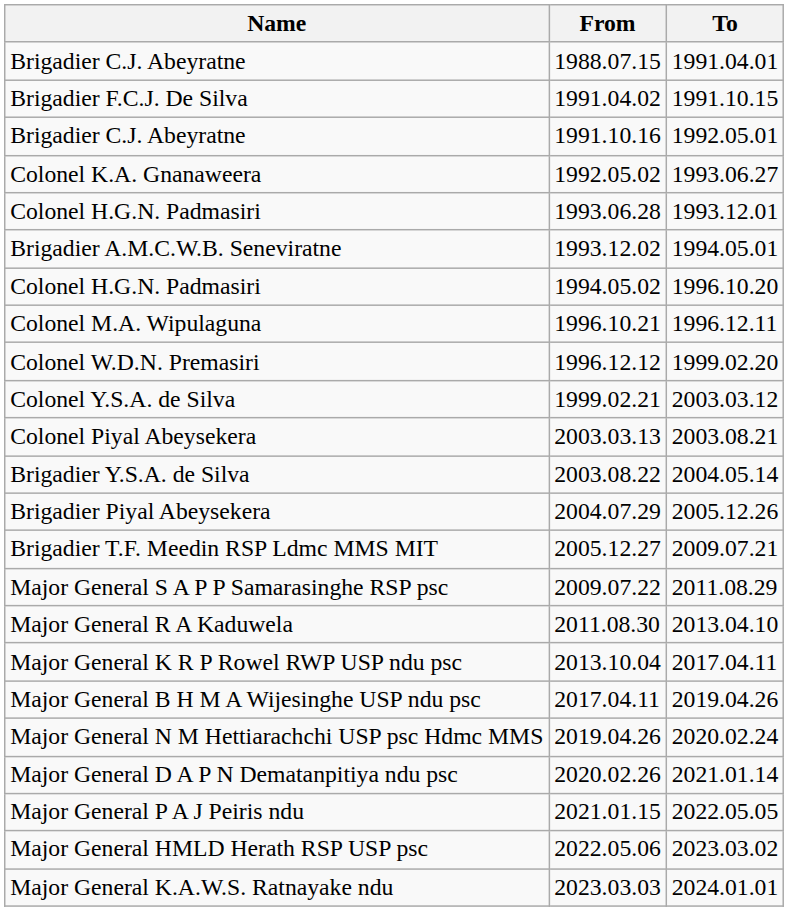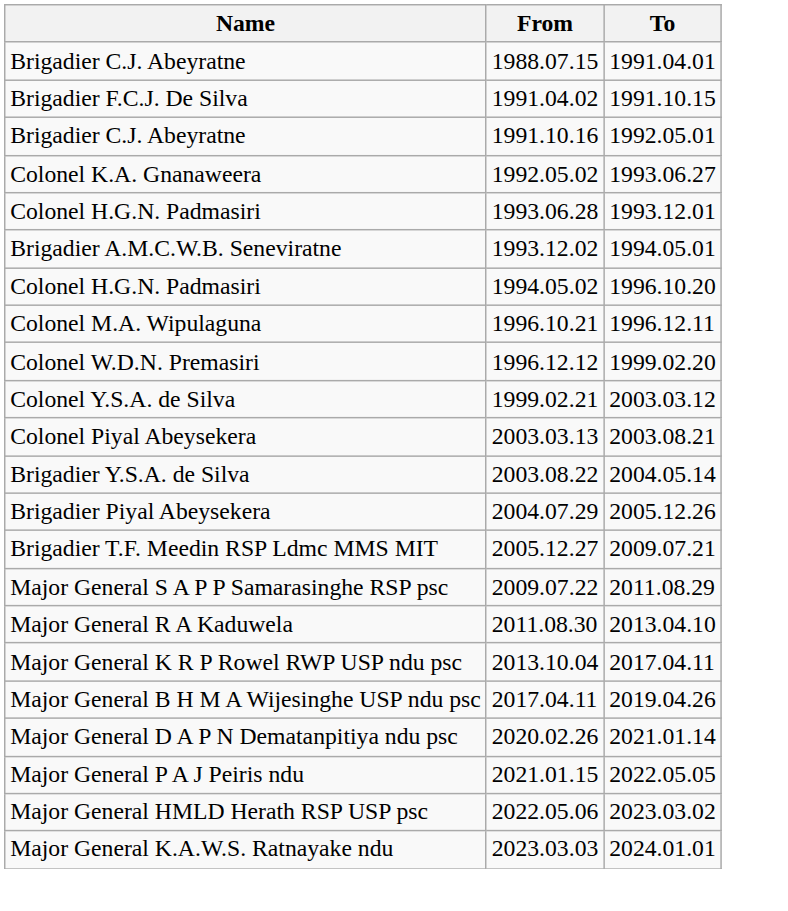- row: Major General N M Hettiarachchi USP psc Hdmc MMS | 2019.04.26 | 2020.02.24
